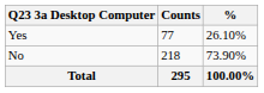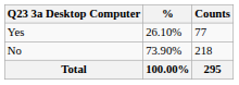columns swapped: Counts <-> %
